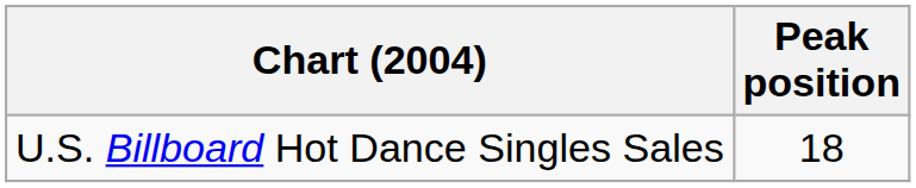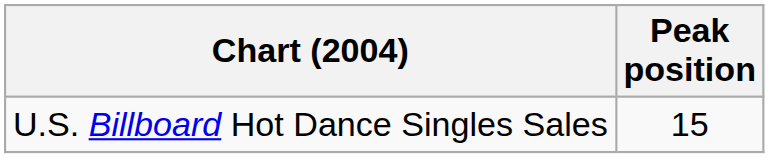U.S. Billboard Hot Dance Singles Sales | Peak position: 18 -> 15
